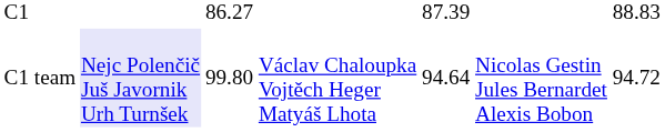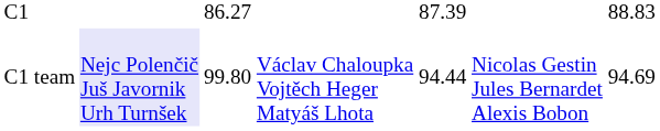C1 team | column 5: 94.64 -> 94.44
C1 team | column 7: 94.72 -> 94.69
